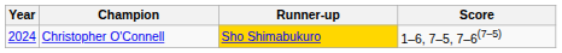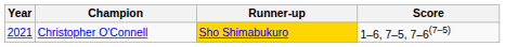Christopher O'Connell | Year: 2024 -> 2021
